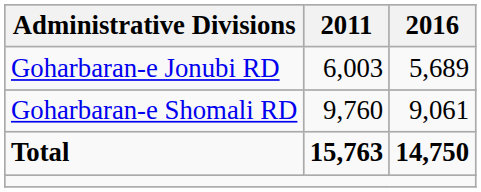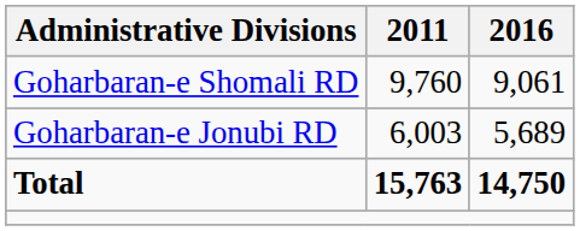rows swapped: Goharbaran-e Jonubi RD <-> Goharbaran-e Shomali RD
